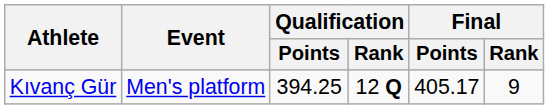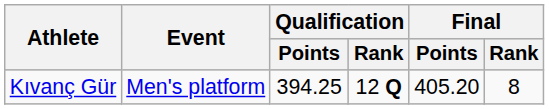Kıvanç Gür | Final / Points: 405.17 -> 405.20
Kıvanç Gür | Final / Rank: 9 -> 8
